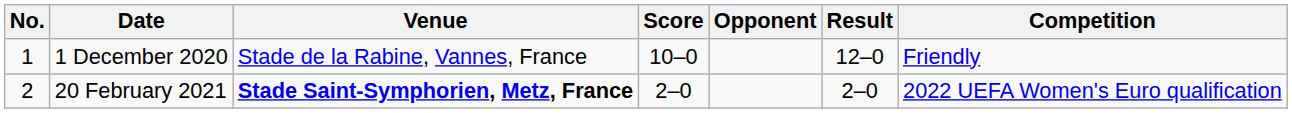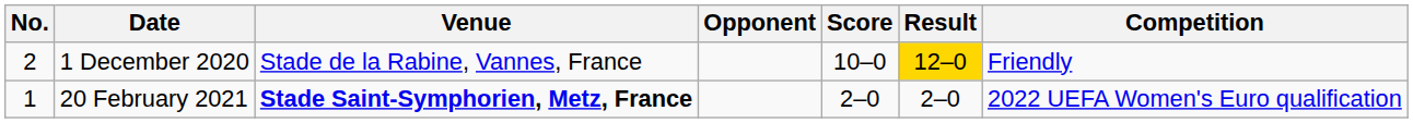columns swapped: Opponent <-> Score
1 December 2020 | No.: 1 -> 2
1 December 2020 | Result: no background -> gold background
20 February 2021 | No.: 2 -> 1
